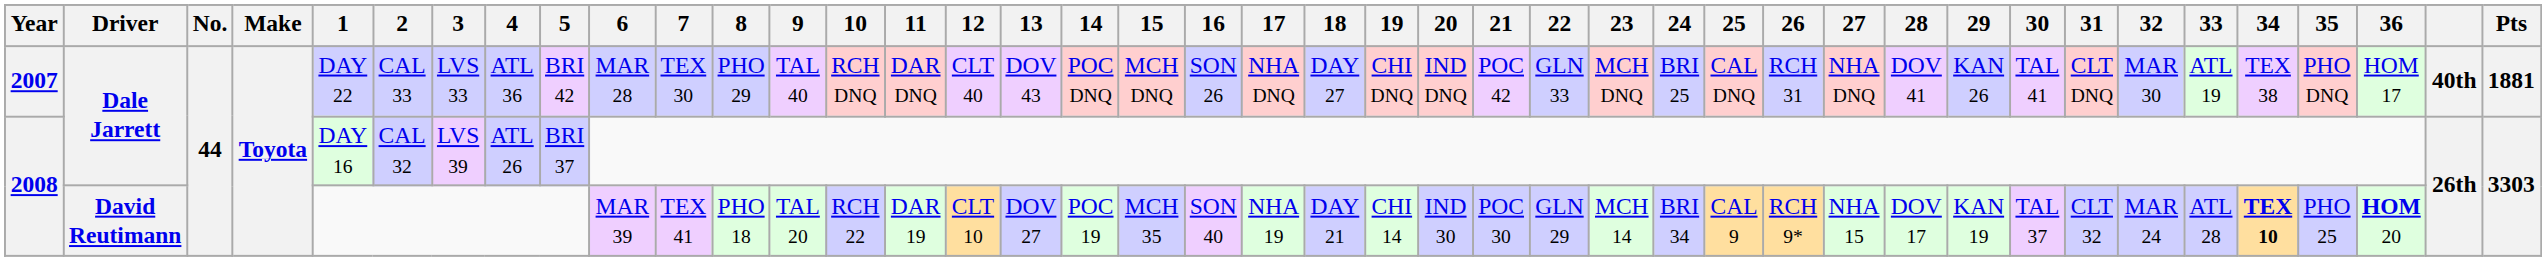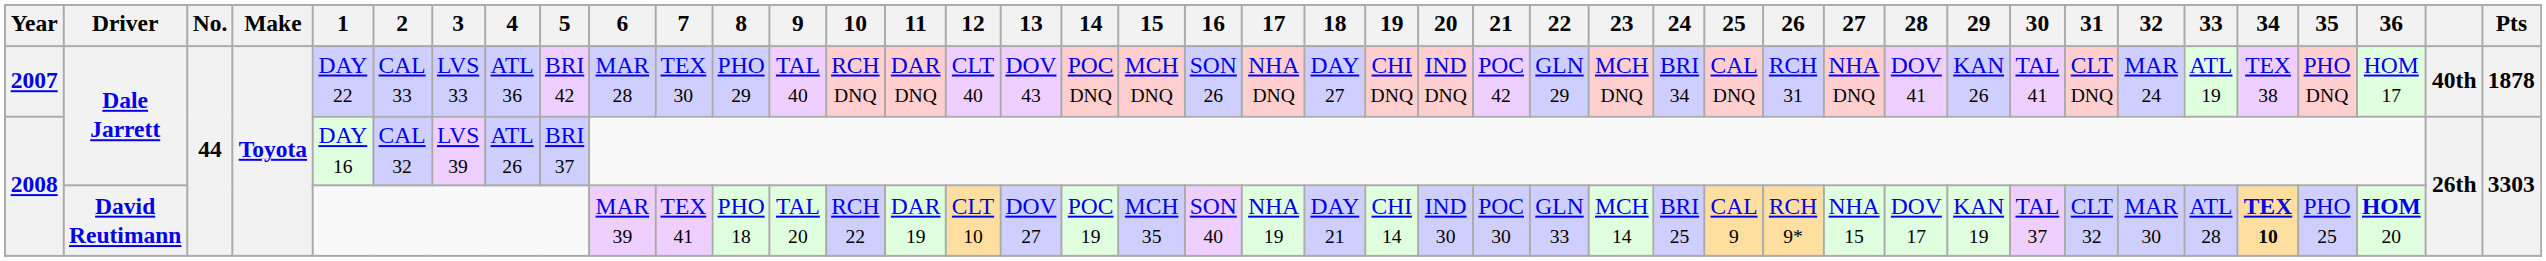2007 | 22: GLN 33 -> GLN 29
2007 | 24: BRI 25 -> BRI 34
2007 | 32: MAR 30 -> MAR 24
2007 | Pts: 1881 -> 1878
2008 / David Reutimann | 22: GLN 29 -> GLN 33
2008 / David Reutimann | 24: BRI 34 -> BRI 25
2008 / David Reutimann | 32: MAR 24 -> MAR 30
